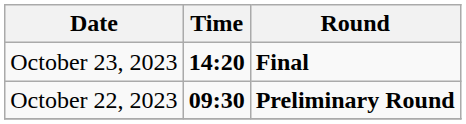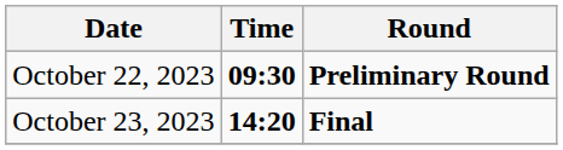rows swapped: October 22, 2023 <-> October 23, 2023
